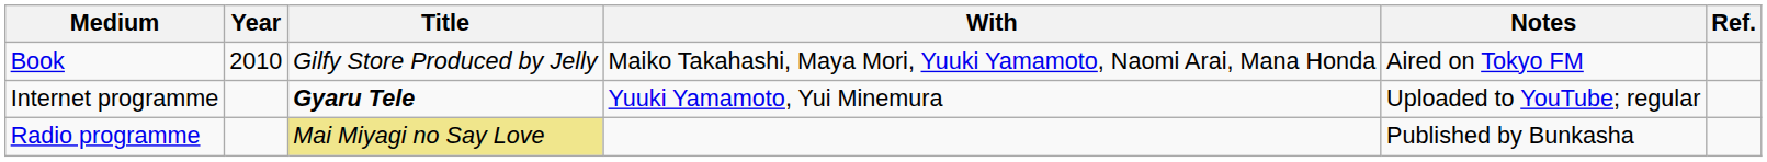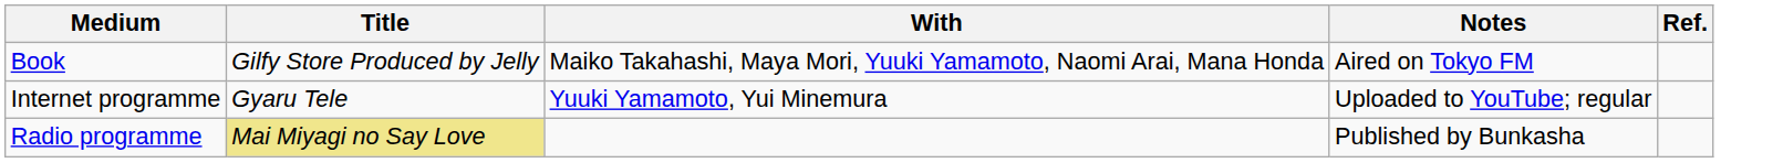- column: Year | 2010
Internet programme | Title: bold -> normal
